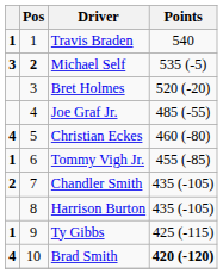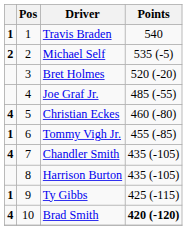Michael Self | column 1: 3 -> 2
Michael Self | Pos: bold -> normal
Chandler Smith | column 1: 2 -> 4
